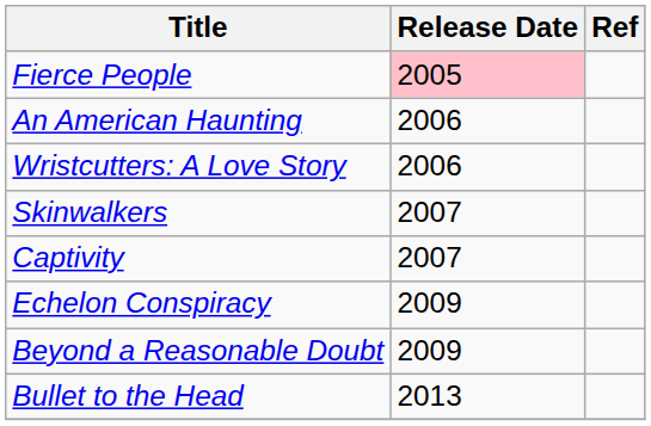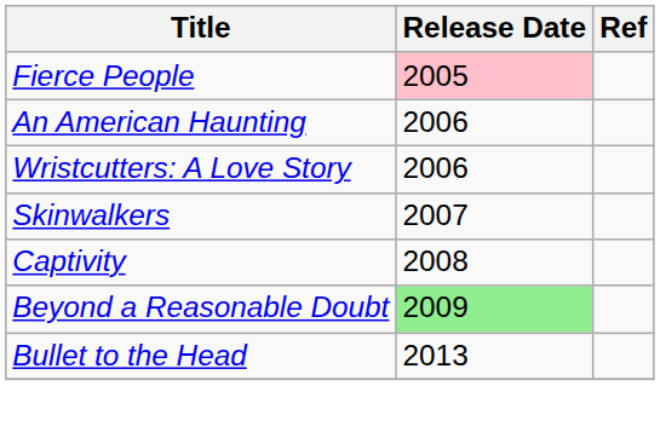Captivity | Release Date: 2007 -> 2008
- row: Echelon Conspiracy | 2009
Beyond a Reasonable Doubt | Release Date: no background -> lightgreen background
